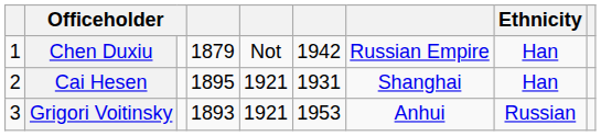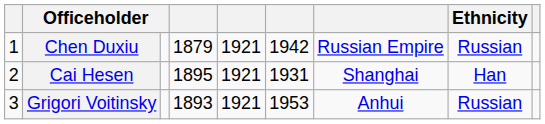Chen Duxiu | column 5: Not -> 1921
Chen Duxiu | Ethnicity: Han -> Russian
